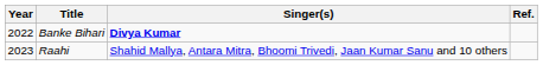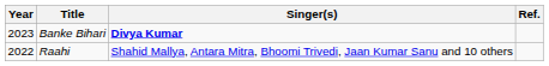Banke Bihari | Year: 2022 -> 2023
Raahi | Year: 2023 -> 2022
